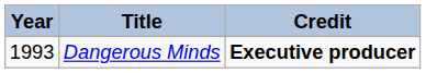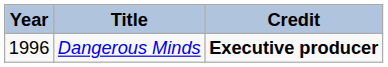Dangerous Minds | Year: 1993 -> 1996
